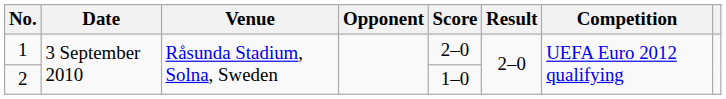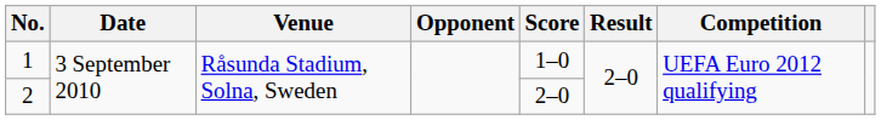1 | Score: 2–0 -> 1–0
2 | Score: 1–0 -> 2–0
